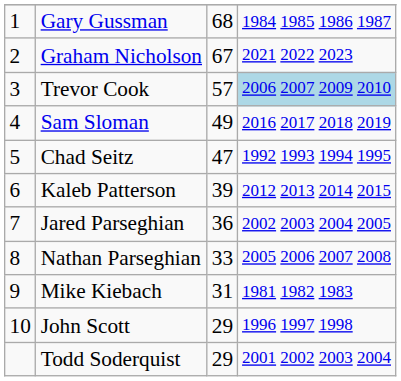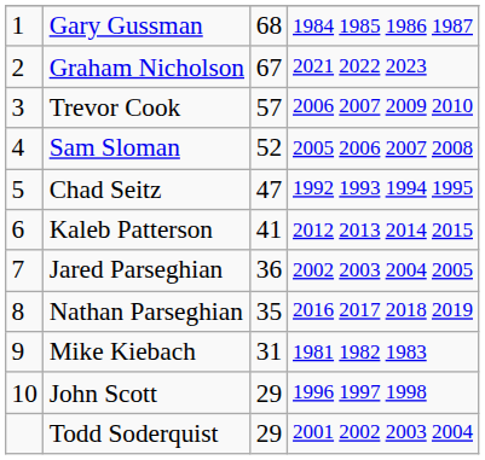Trevor Cook | column 4: lightblue background -> no background
Sam Sloman | column 3: 49 -> 52
Sam Sloman | column 4: 2016 2017 2018 2019 -> 2005 2006 2007 2008
Kaleb Patterson | column 3: 39 -> 41
Nathan Parseghian | column 3: 33 -> 35
Nathan Parseghian | column 4: 2005 2006 2007 2008 -> 2016 2017 2018 2019
